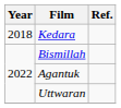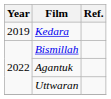Kedara | Year: 2018 -> 2019
